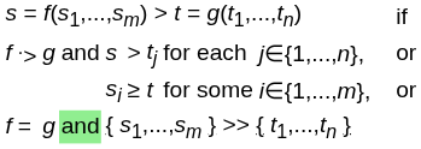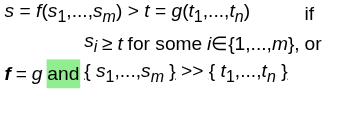- row: f | .> | g | and | s | > | tj | for each | j∈{1,...,n}, | or
= | column 1: normal -> bold
